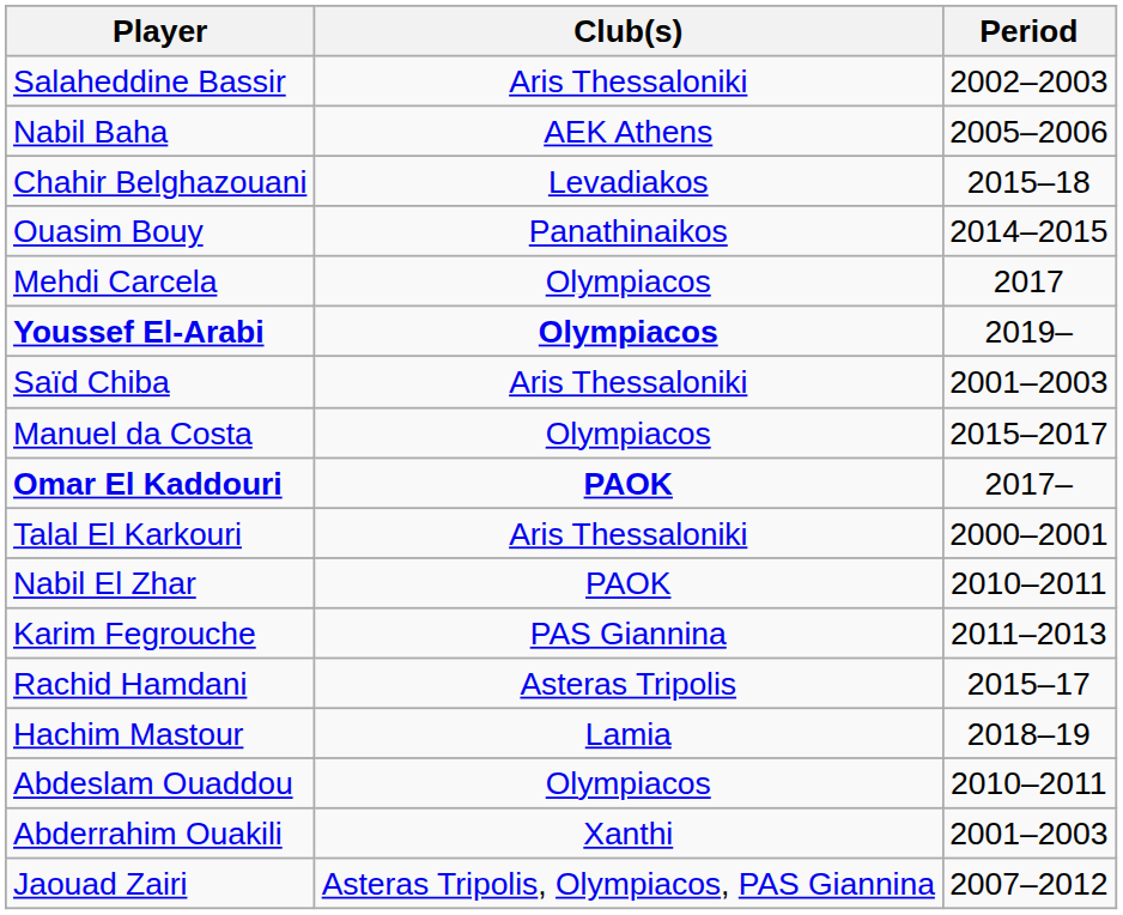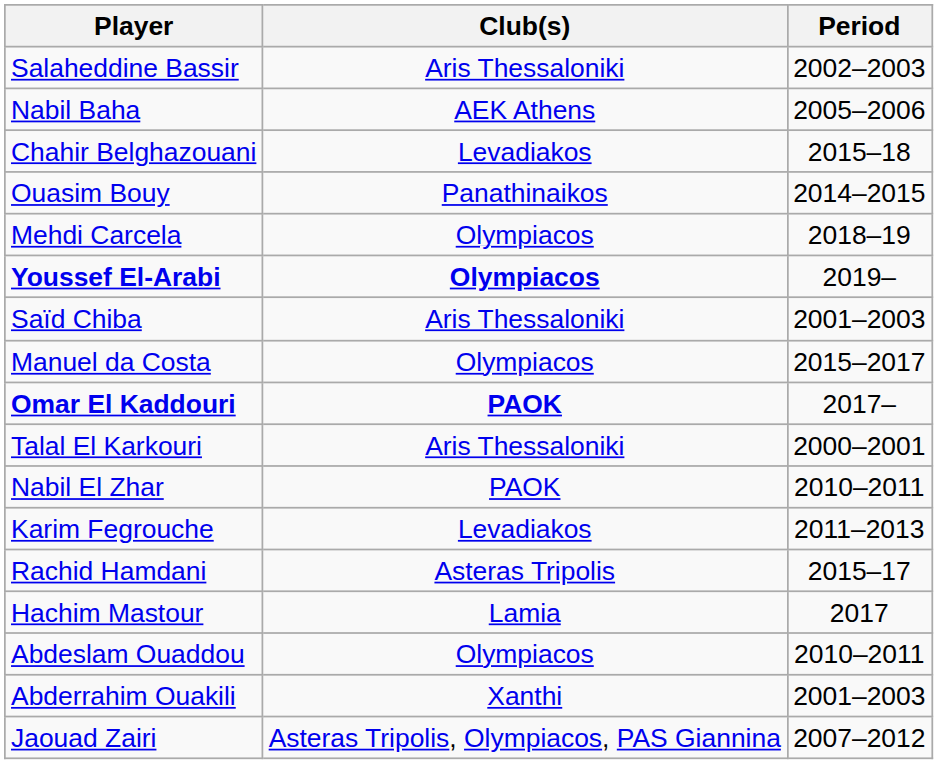Mehdi Carcela | Period: 2017 -> 2018–19
Karim Fegrouche | Club(s): PAS Giannina -> Levadiakos
Hachim Mastour | Period: 2018–19 -> 2017
